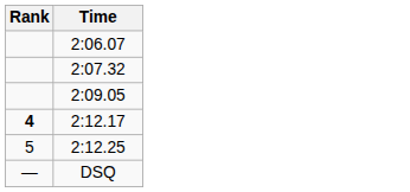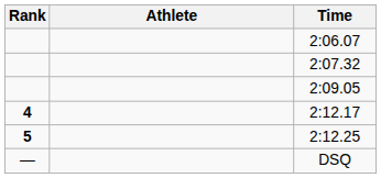+ column: Athlete
2:12.25 | Rank: normal -> bold
